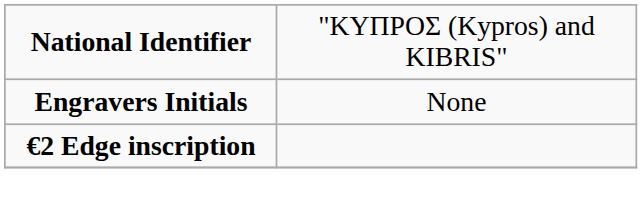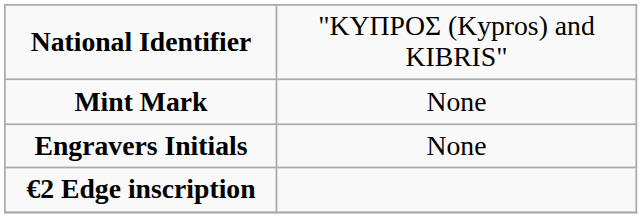+ row: Mint Mark | None
